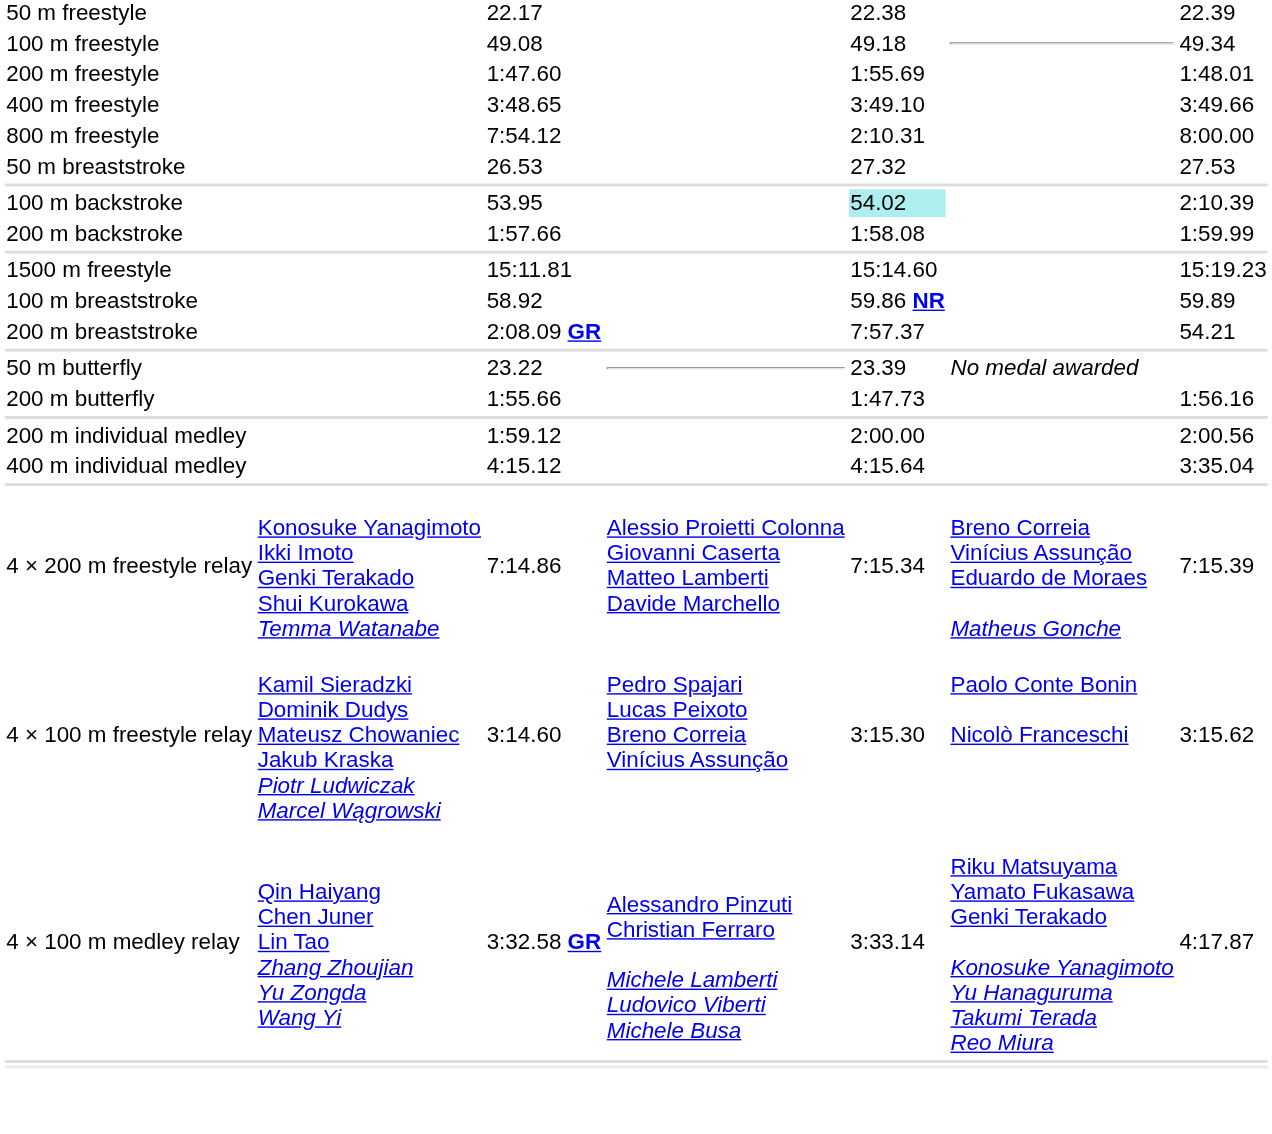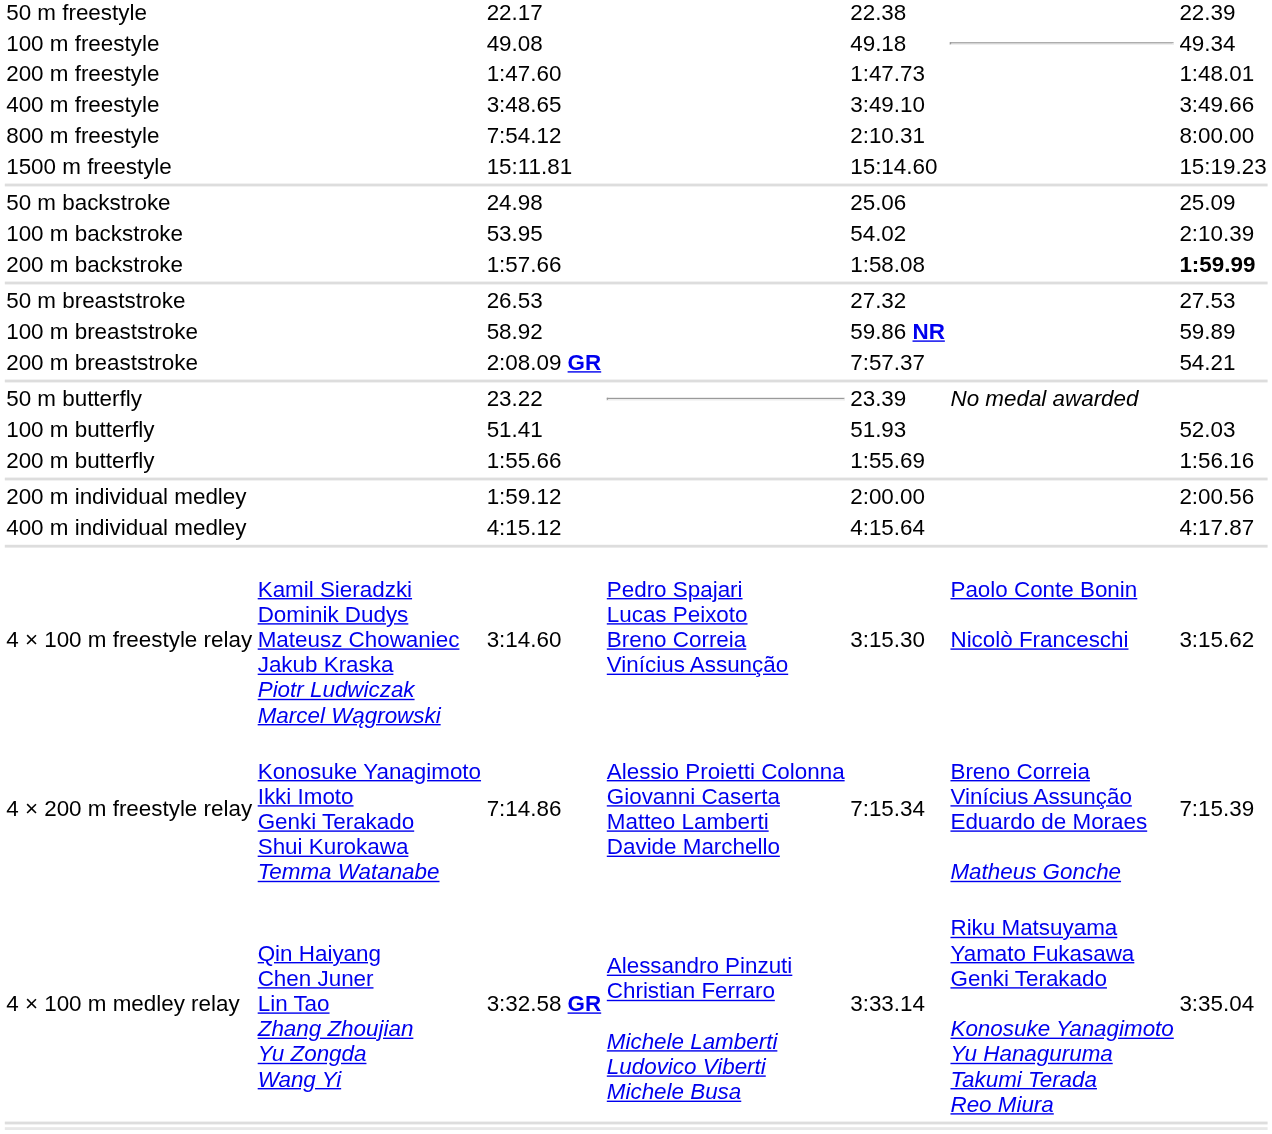200 m freestyle | column 5: 1:55.69 -> 1:47.73
rows swapped: 1500 m freestyle <-> 50 m breaststroke
+ row: 50 m backstroke | 24.98 | 25.06 | 25.09
100 m backstroke | column 5: paleturquoise background -> no background
200 m backstroke | column 7: normal -> bold
+ row: 100 m butterfly | 51.41 | 51.93 | 52.03
200 m butterfly | column 5: 1:47.73 -> 1:55.69
400 m individual medley | column 7: 3:35.04 -> 4:17.87
rows swapped: 4 × 100 m freestyle relay <-> 4 × 200 m freestyle relay
4 × 100 m medley relay | column 7: 4:17.87 -> 3:35.04
